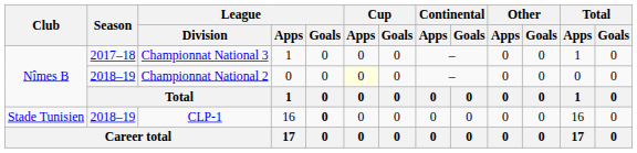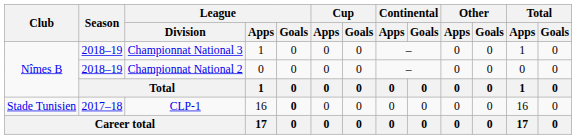Championnat National 3 | Season: 2017–18 -> 2018–19
Championnat National 2 | Cup / Apps: lightyellow background -> no background
CLP-1 | Season: 2018–19 -> 2017–18
